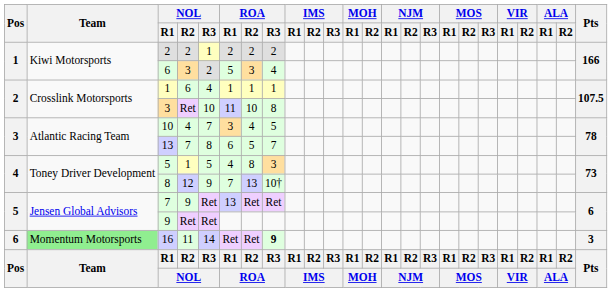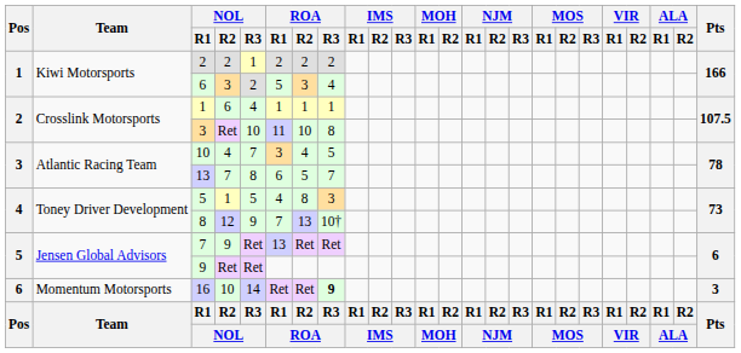16 | Team: lightgreen background -> no background
16 | NOL / R2: 11 -> 10
